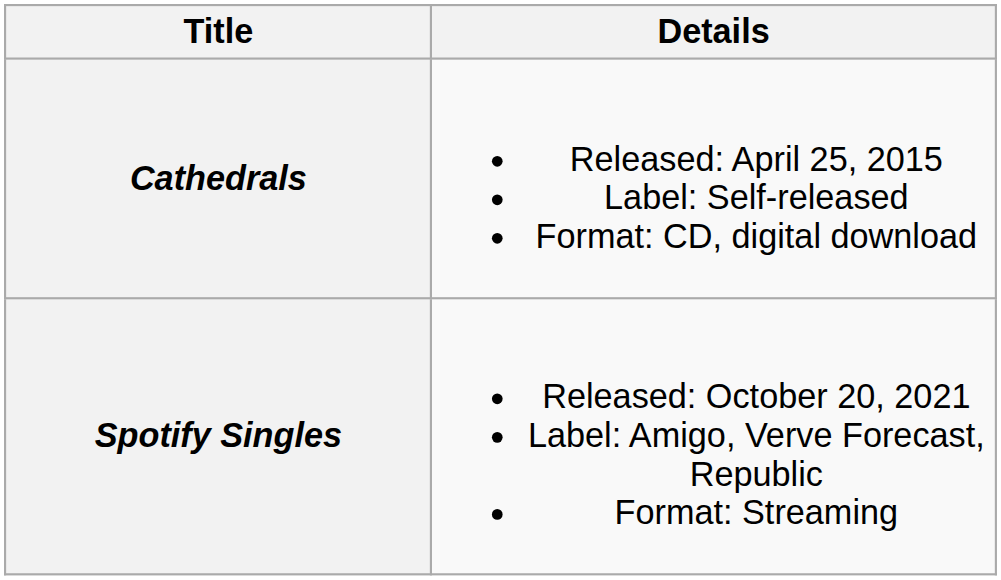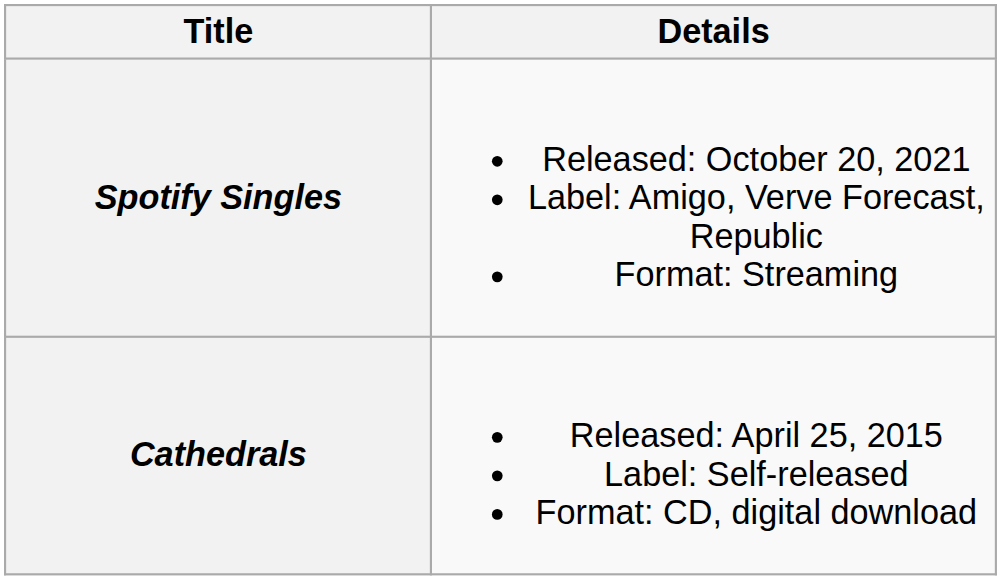rows swapped: Cathedrals <-> Spotify Singles
